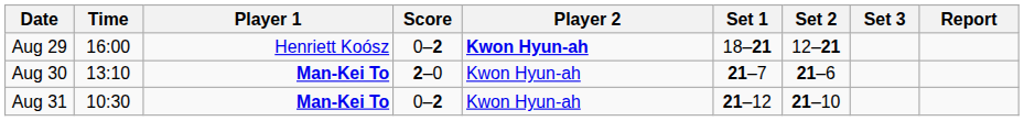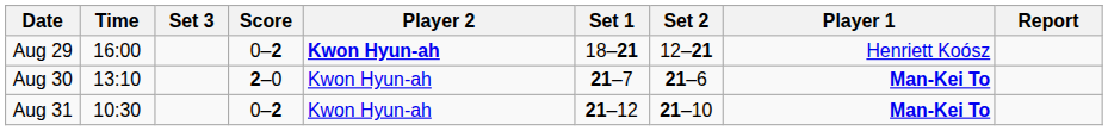columns swapped: Player 1 <-> Set 3
